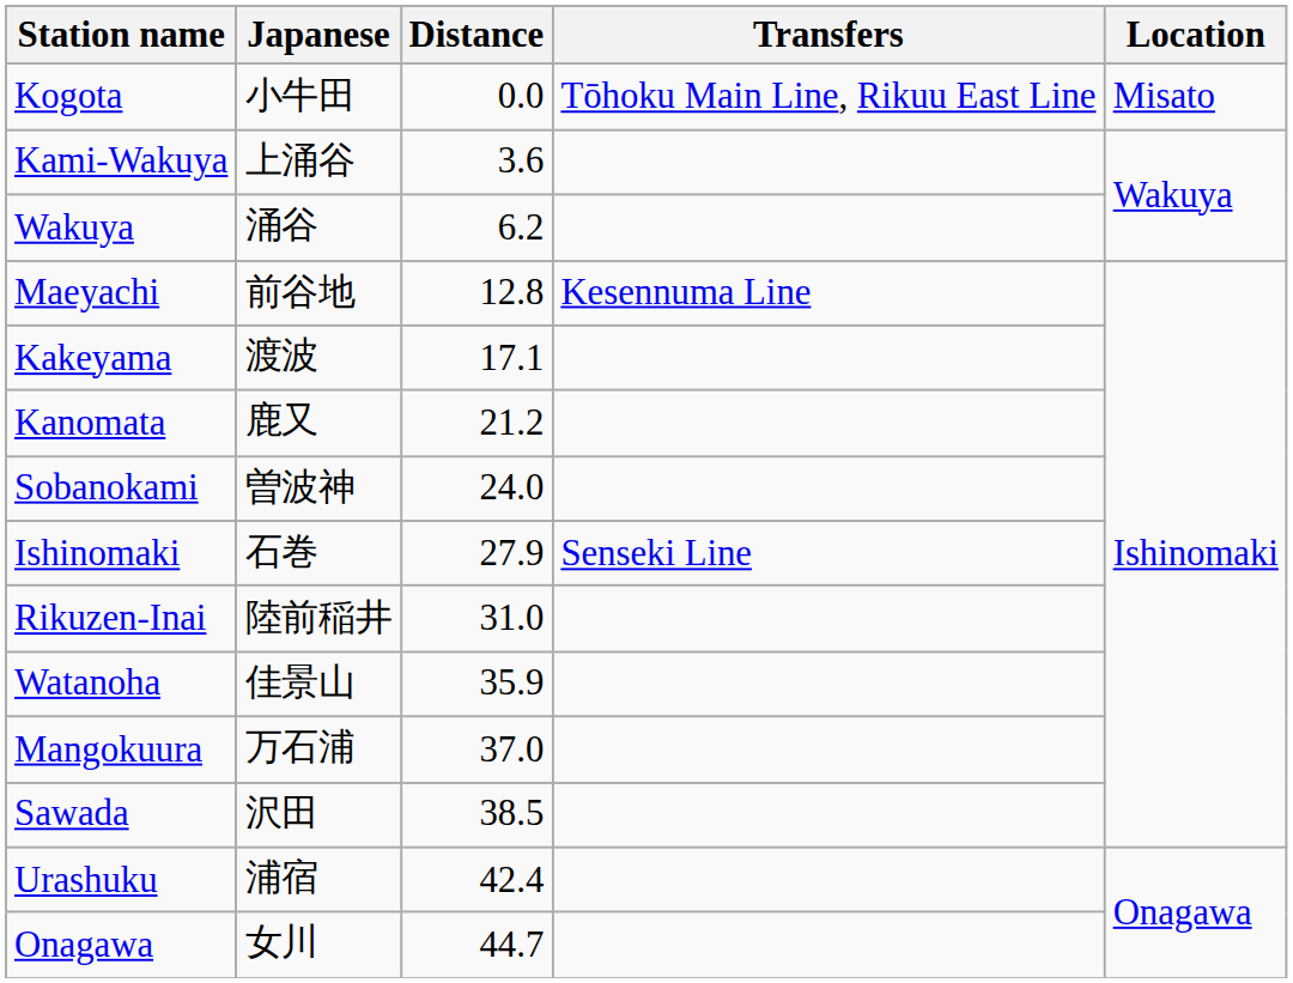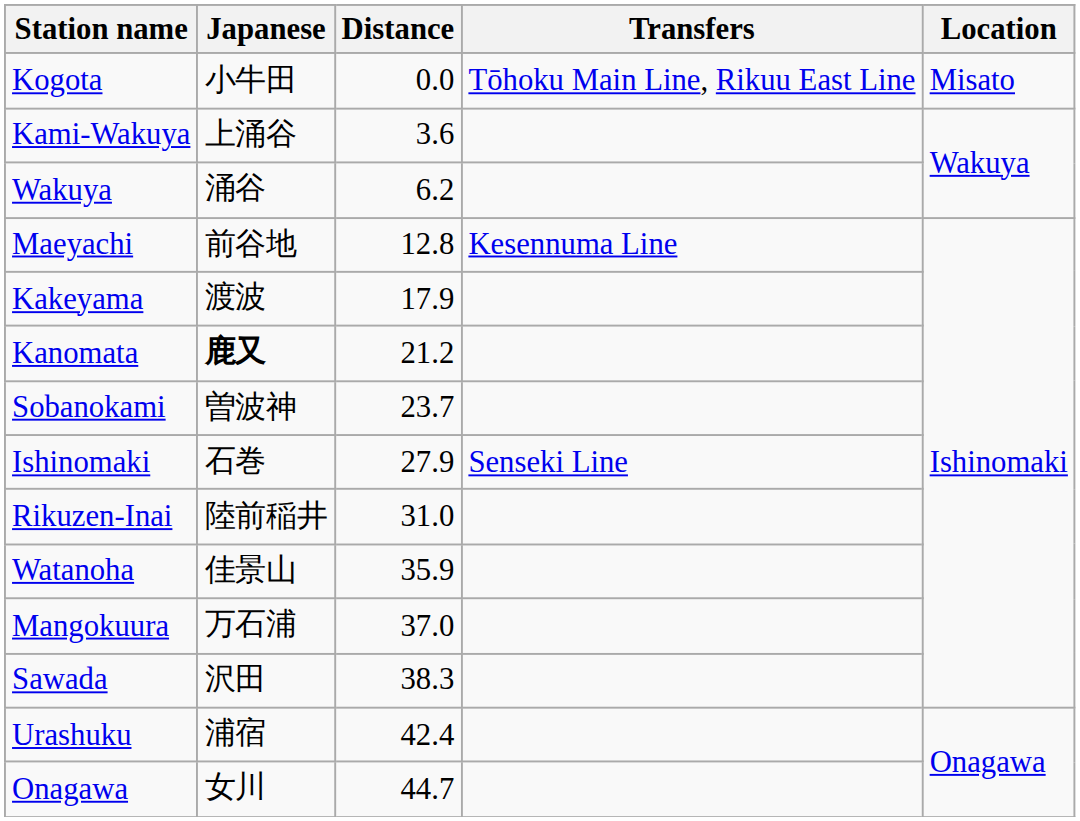Kakeyama | Distance: 17.1 -> 17.9
Kanomata | Japanese: normal -> bold
Sobanokami | Distance: 24.0 -> 23.7
Sawada | Distance: 38.5 -> 38.3
